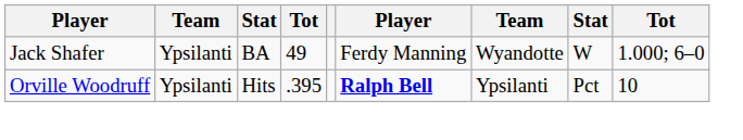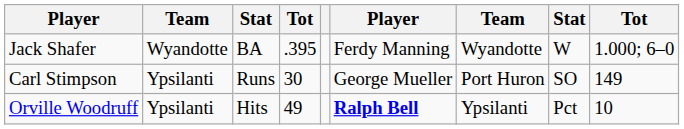Jack Shafer | column 2: Ypsilanti -> Wyandotte
Jack Shafer | column 4: 49 -> .395
+ row: Carl Stimpson | Ypsilanti | Runs | 30 | George Mueller | Port Huron | SO | 149
Orville Woodruff | column 4: .395 -> 49
